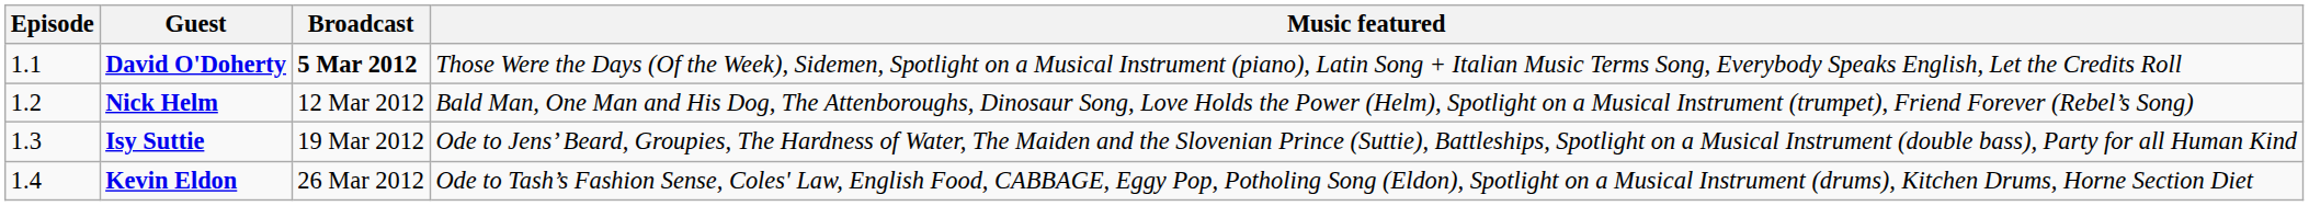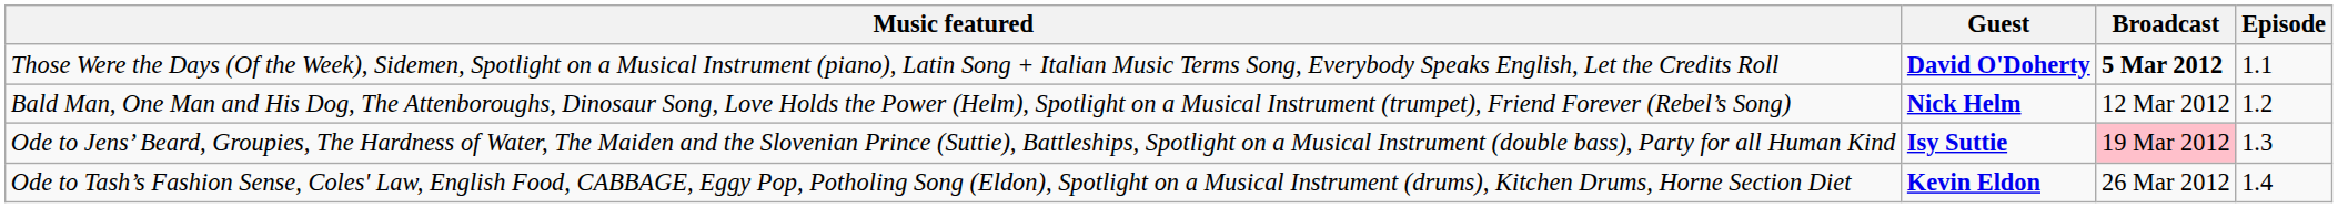columns swapped: Episode <-> Music featured
Isy Suttie | Broadcast: no background -> pink background
